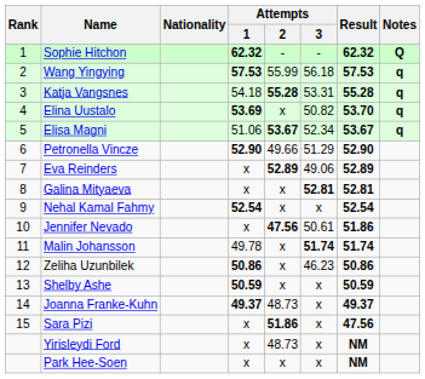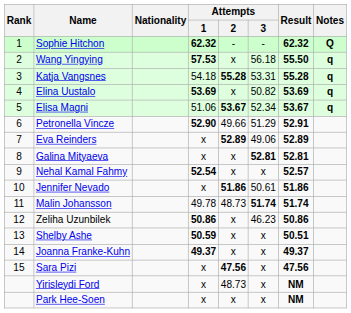Wang Yingying | Attempts / 2: 55.99 -> x
Wang Yingying | Result: 57.53 -> 55.50
Elina Uustalo | Result: 53.70 -> 53.69
Petronella Vincze | Result: 52.90 -> 52.91
Nehal Kamal Fahmy | Result: 52.54 -> 52.57
Jennifer Nevado | Attempts / 2: 47.56 -> 51.86
Malin Johansson | Attempts / 2: x -> 48.73
Shelby Ashe | Result: 50.59 -> 50.51
Joanna Franke-Kuhn | Attempts / 2: 48.73 -> x
Sara Pizi | Attempts / 2: 51.86 -> 47.56
